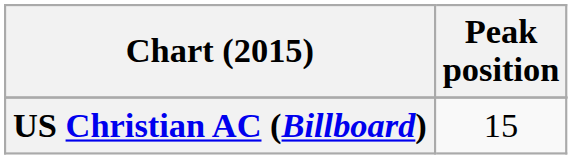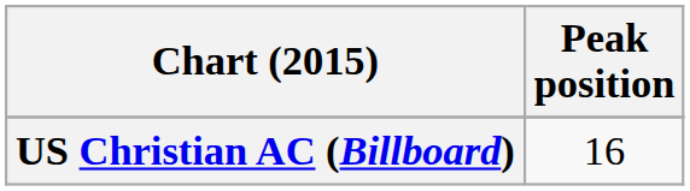US Christian AC (Billboard) | Peak position: 15 -> 16
